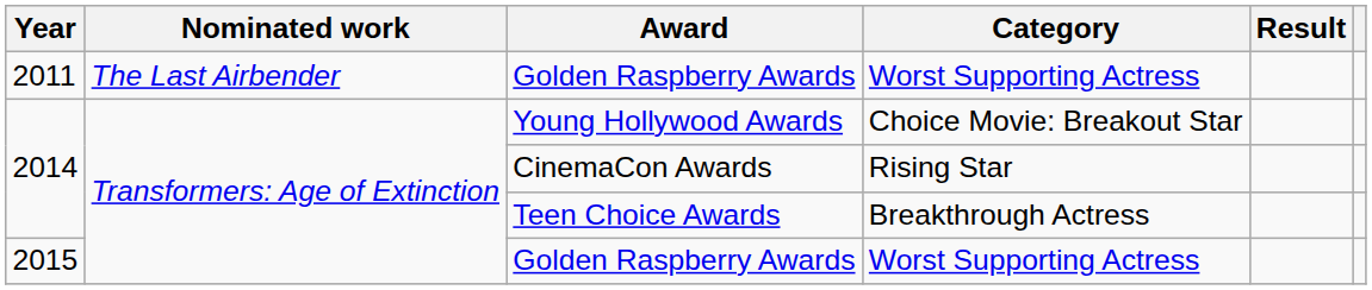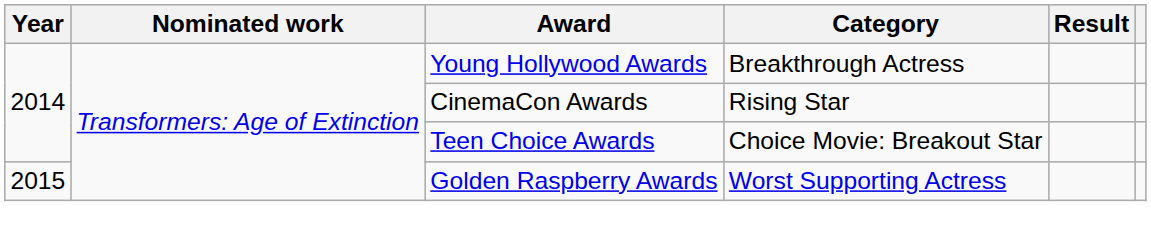- row: 2011 | The Last Airbender | Golden Raspberry Awards | Worst Supporting Actress
Young Hollywood Awards | Category: Choice Movie: Breakout Star -> Breakthrough Actress
Teen Choice Awards | Category: Breakthrough Actress -> Choice Movie: Breakout Star
